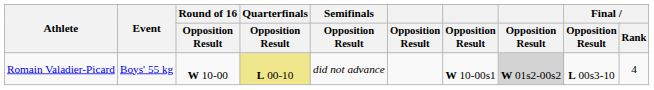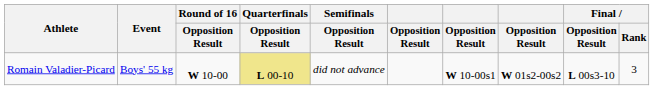Romain Valadier-Picard | column 8: lightgrey background -> no background
Romain Valadier-Picard | Final / Rank: 4 -> 3
